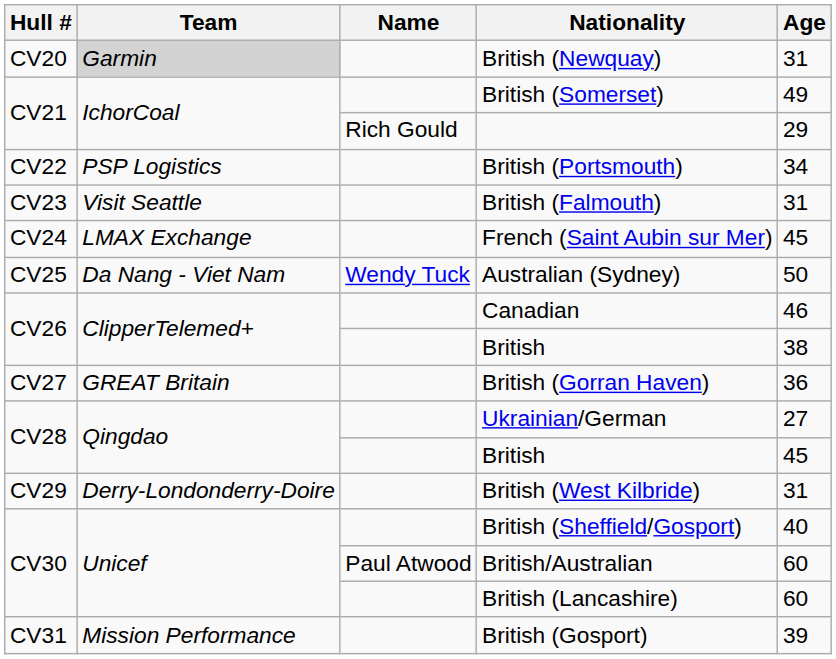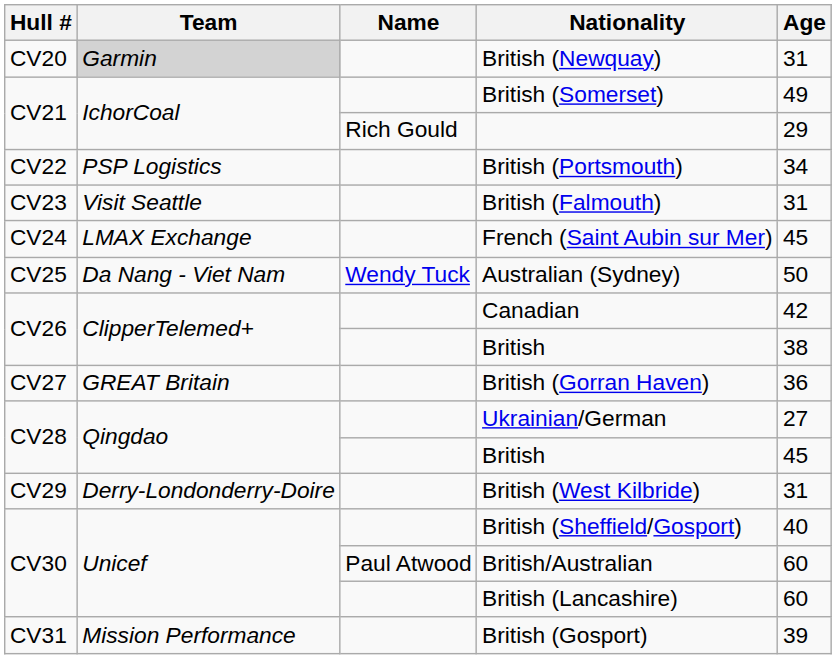Canadian | Age: 46 -> 42
